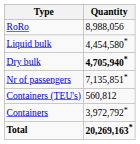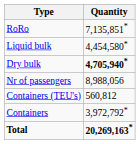RoRo | Quantity: 8,988,056 -> 7,135,851*
Nr of passengers | Quantity: 7,135,851* -> 8,988,056
